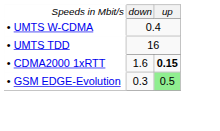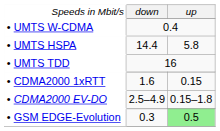+ row: • UMTS HSPA | 14.4 | 5.8
• CDMA2000 1xRTT | column 3: bold -> normal
+ row: • CDMA2000 EV-DO | 2.5–4.9 | 0.15–1.8
